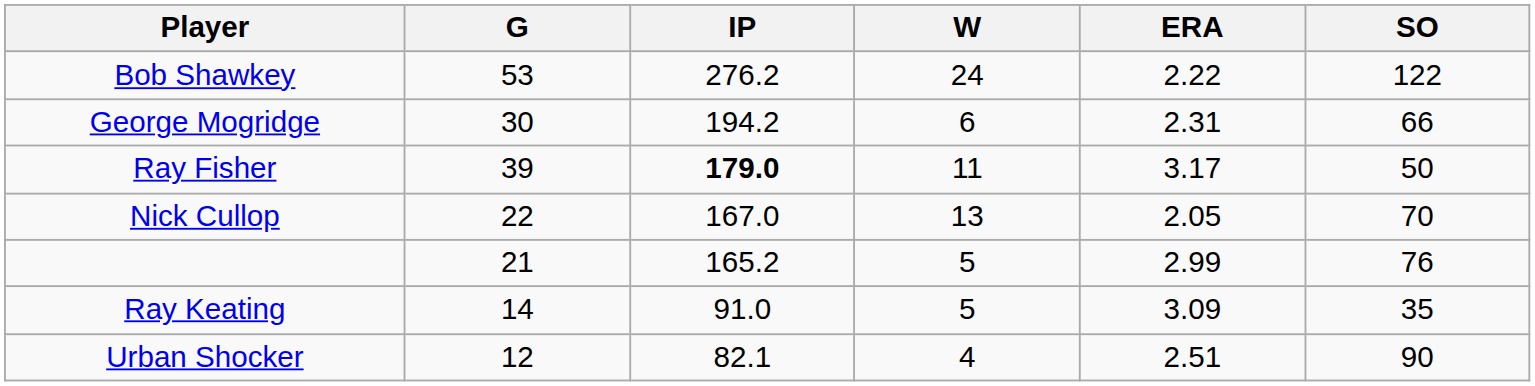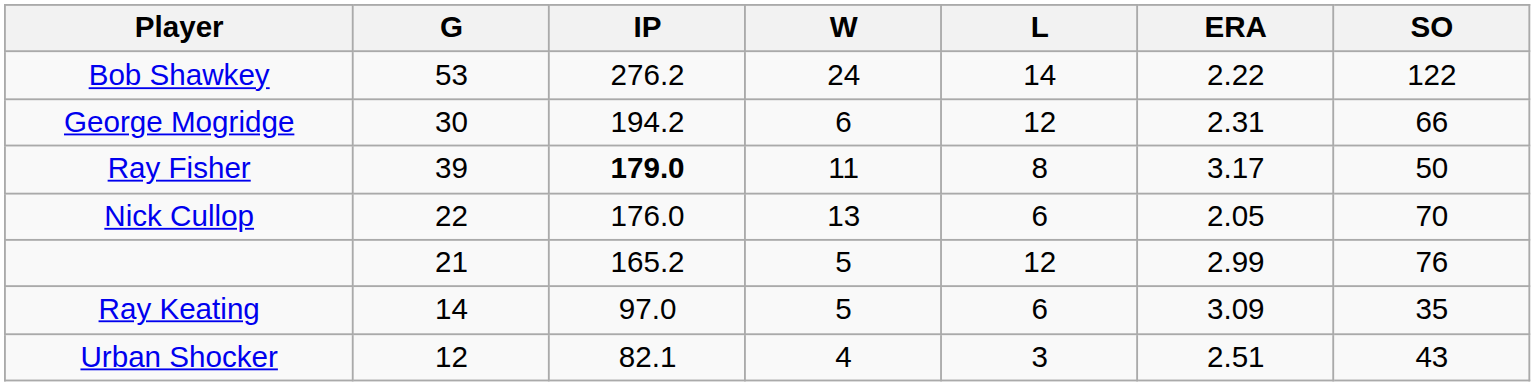+ column: L | 14 | 12 | 8 | 6 | 12 | 6 | 3
Nick Cullop | IP: 167.0 -> 176.0
Ray Keating | IP: 91.0 -> 97.0
Urban Shocker | SO: 90 -> 43
